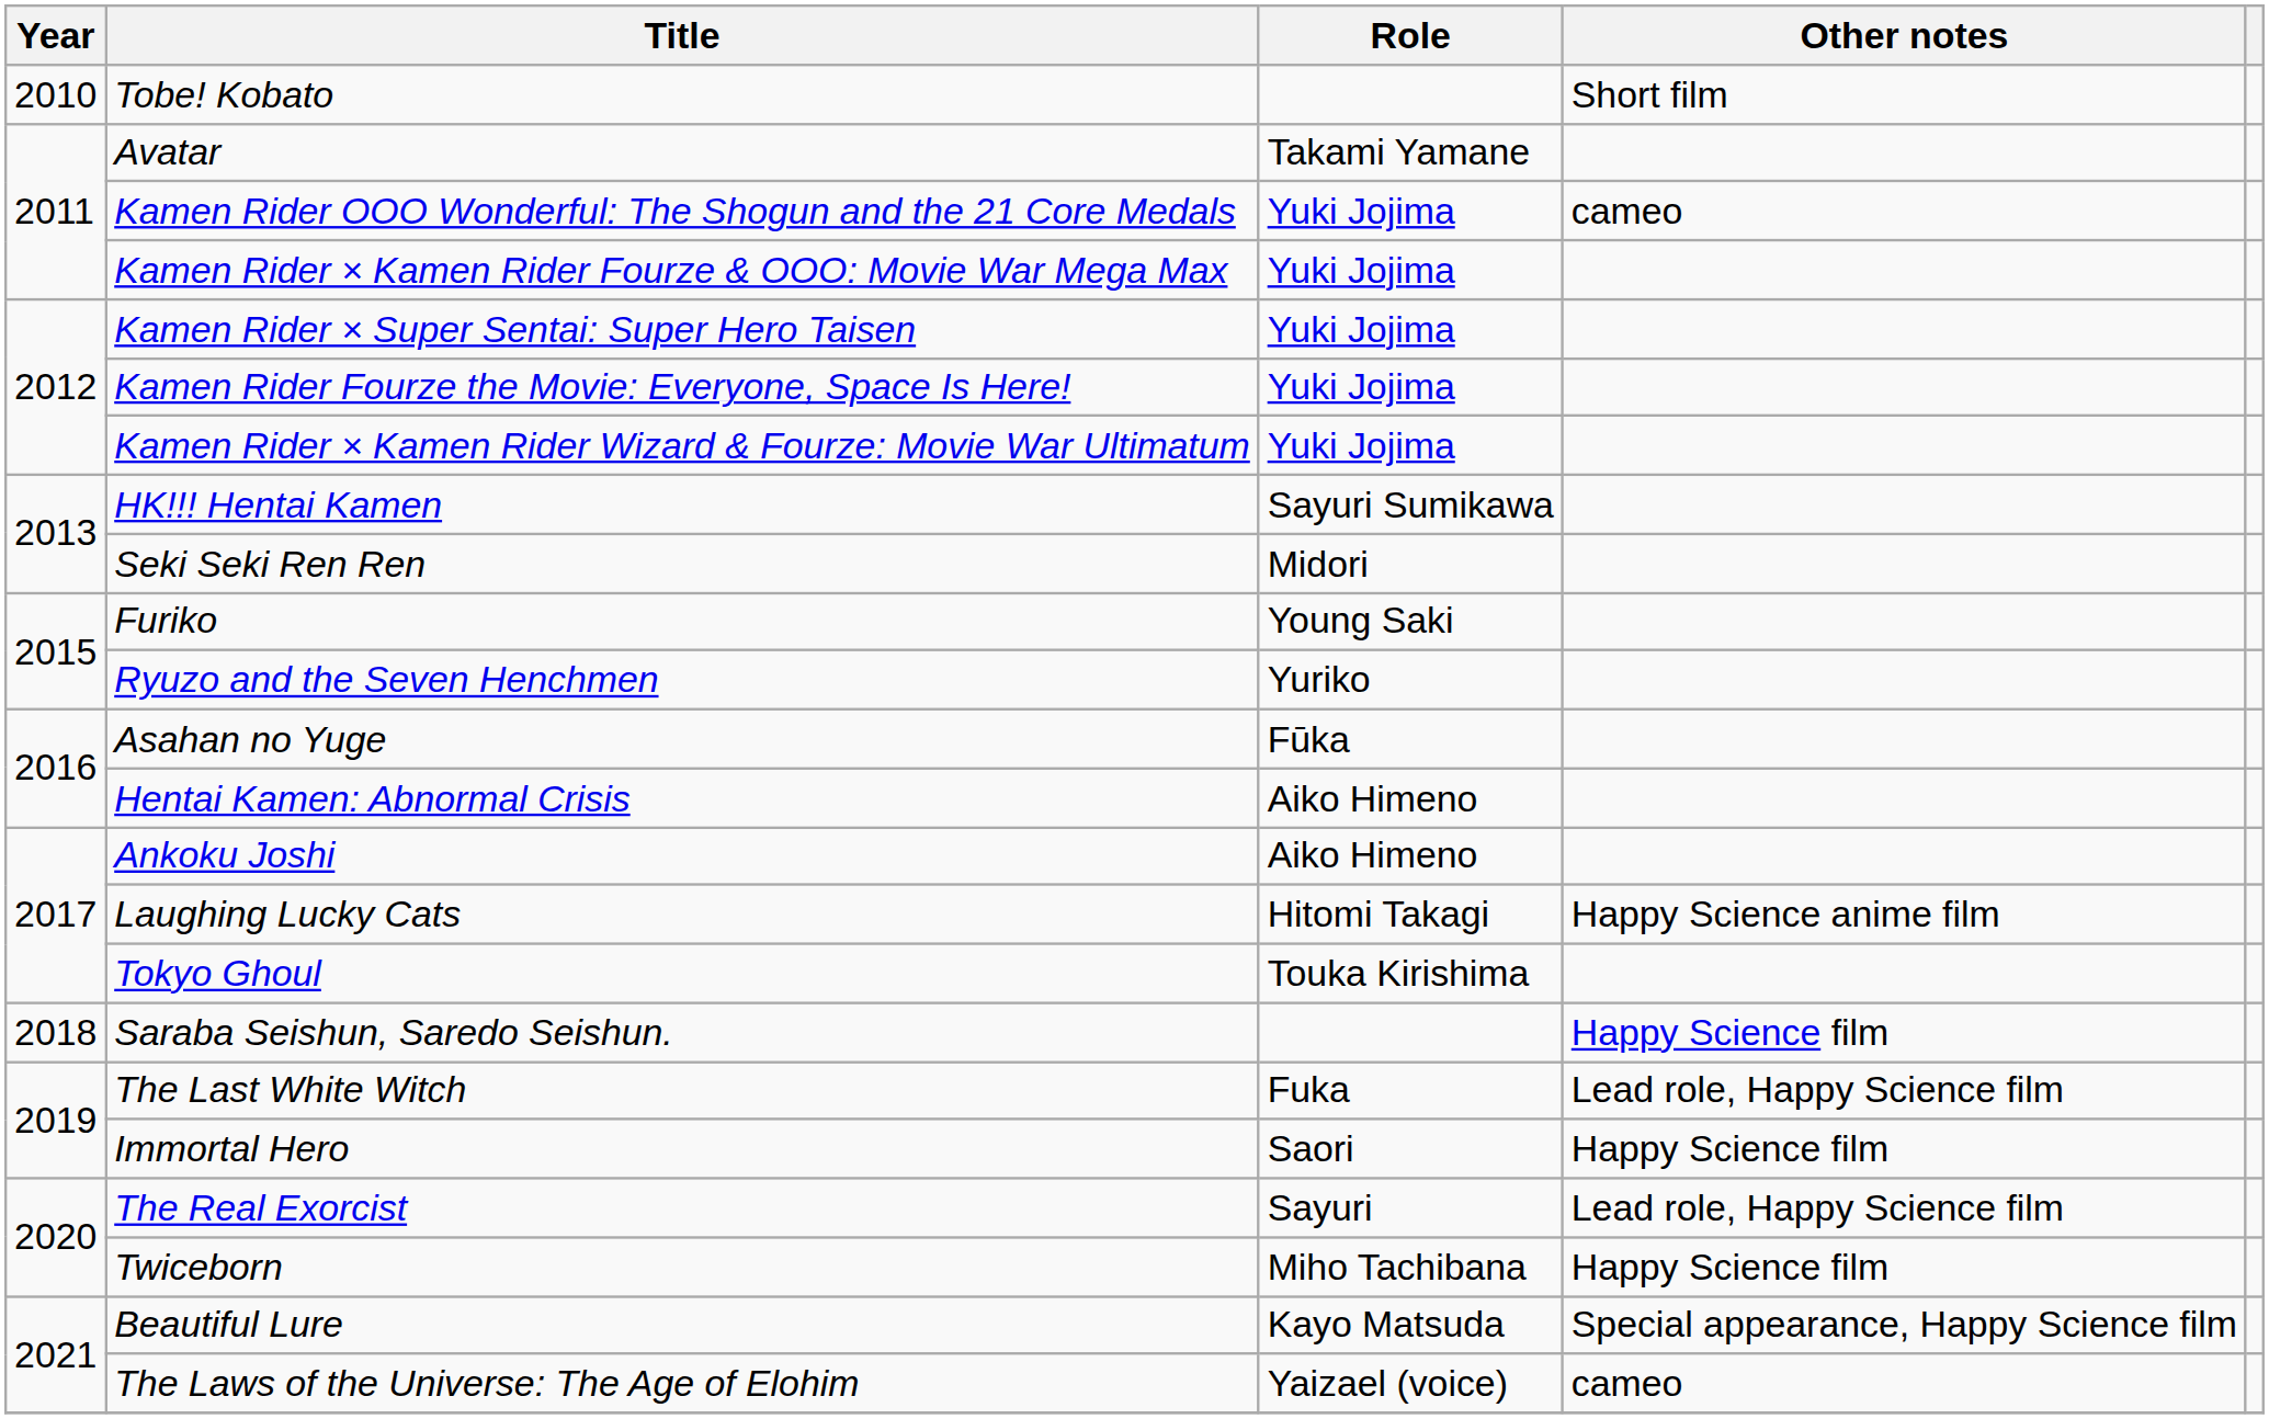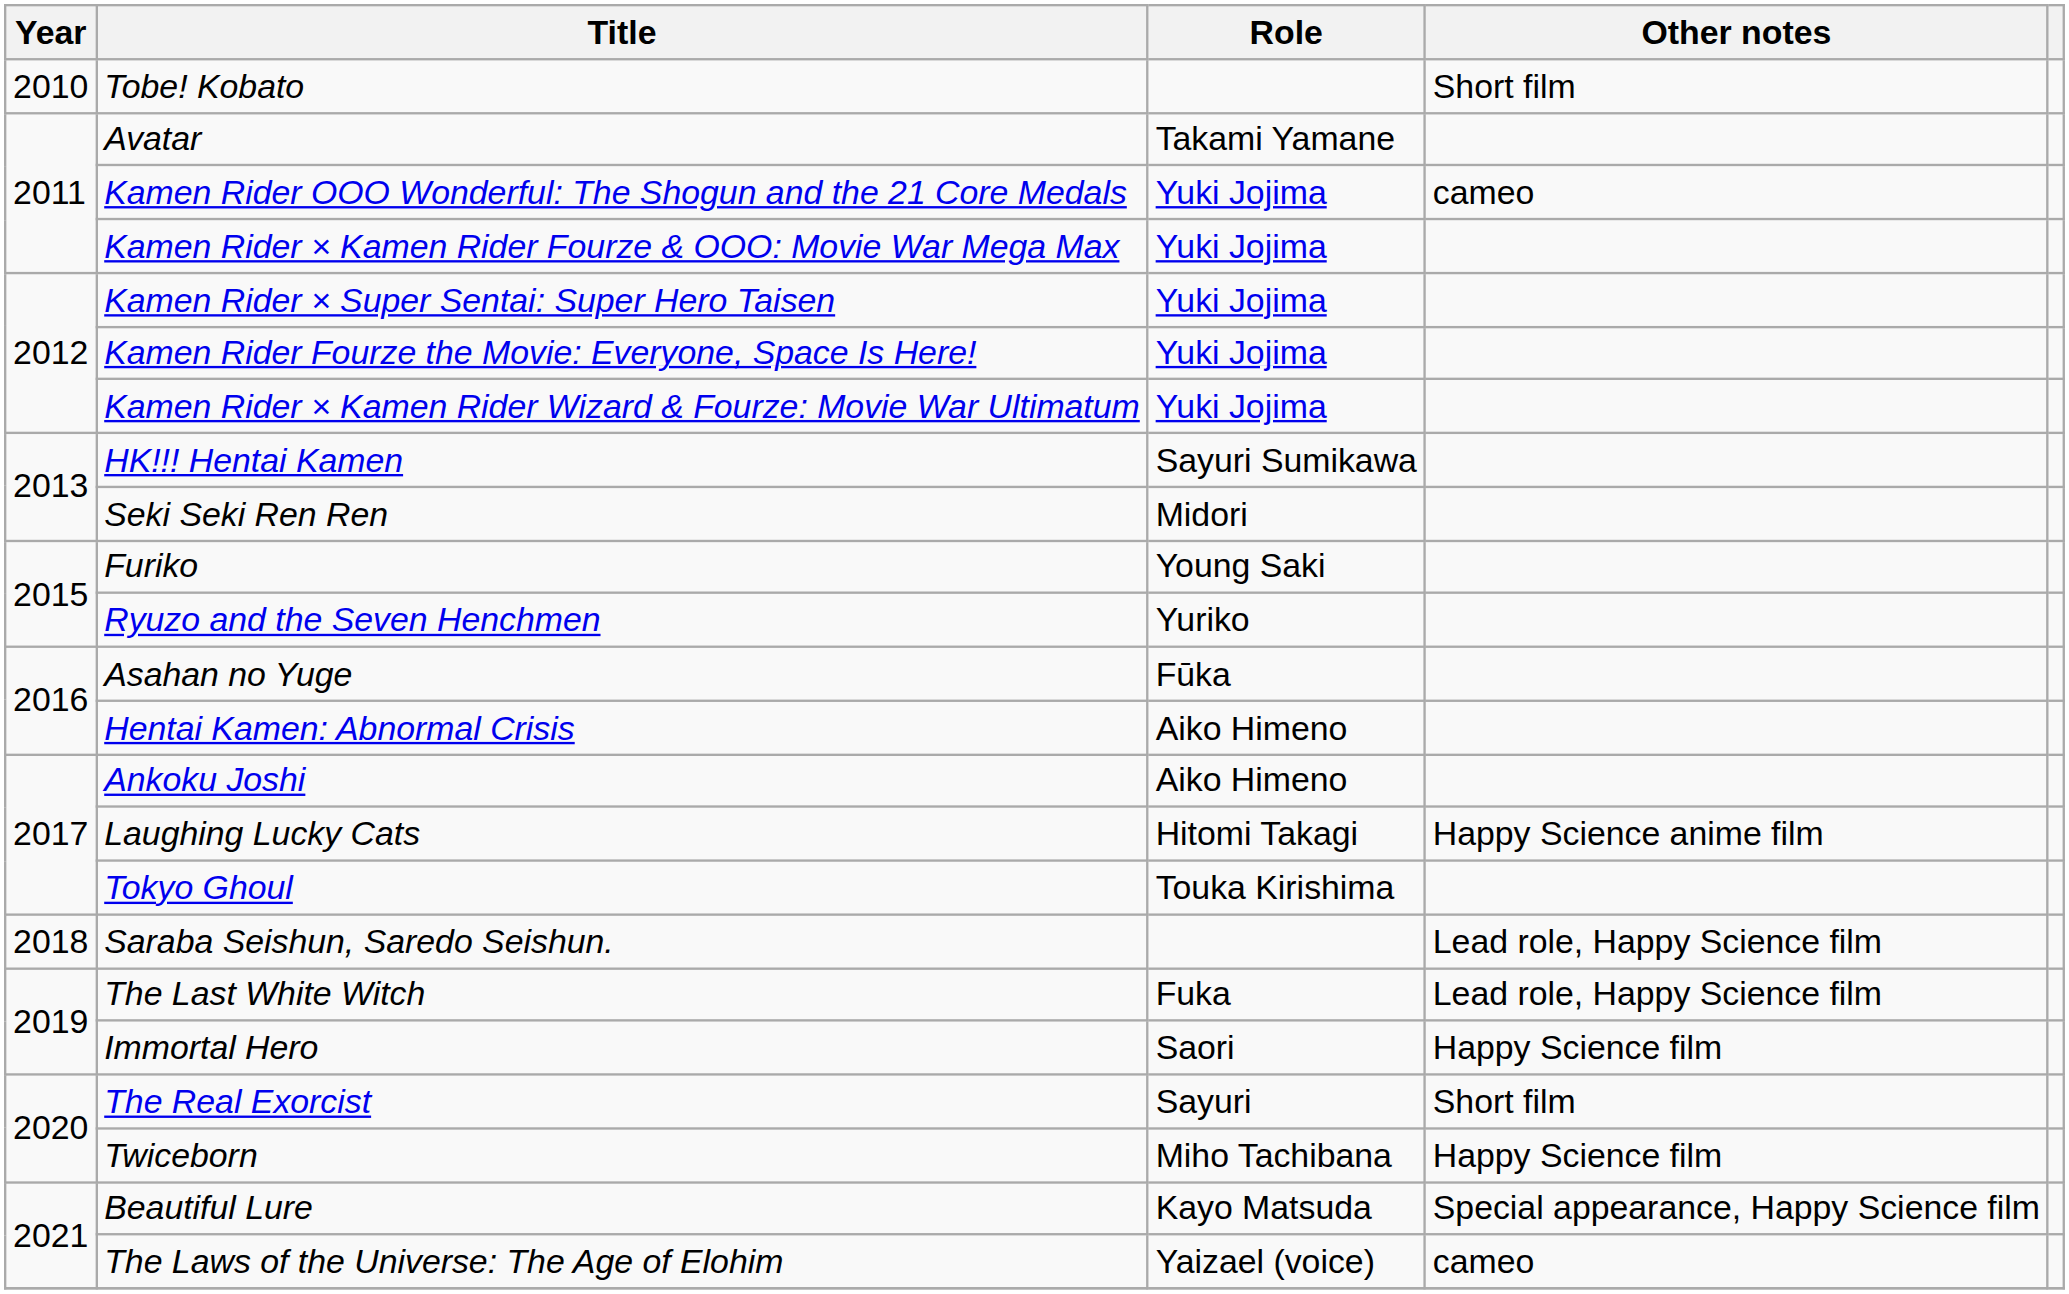Saraba Seishun, Saredo Seishun. | Other notes: Happy Science film -> Lead role, Happy Science film
The Real Exorcist | Other notes: Lead role, Happy Science film -> Short film
